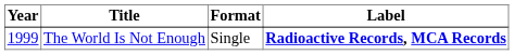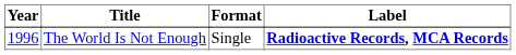The World Is Not Enough | Year: 1999 -> 1996
